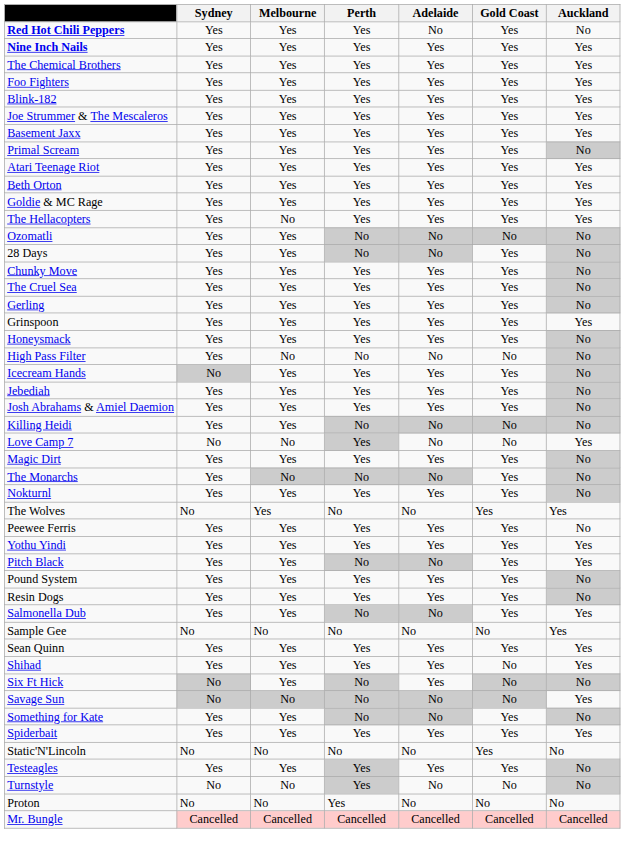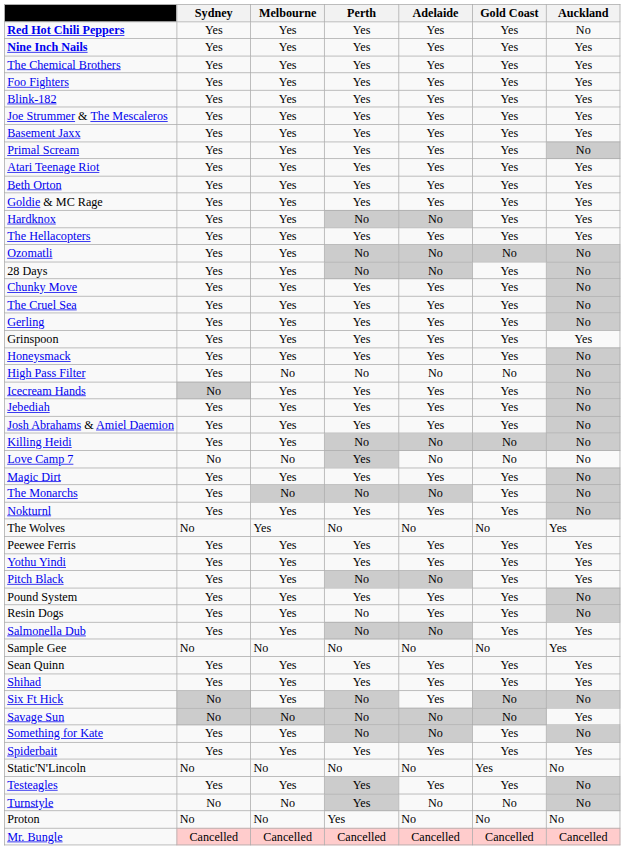Red Hot Chili Peppers | Adelaide: No -> Yes
+ row: Hardknox | Yes | Yes | No | No | Yes | Yes
The Hellacopters | Melbourne: No -> Yes
Love Camp 7 | Auckland: Yes -> No
The Wolves | Gold Coast: Yes -> No
Peewee Ferris | Auckland: No -> Yes
Resin Dogs | Perth: Yes -> No
Shihad | Gold Coast: No -> Yes
